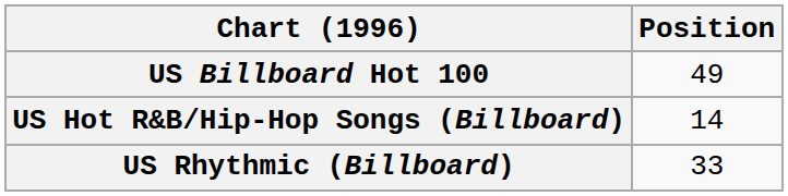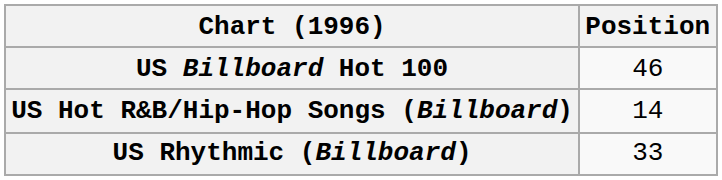US Billboard Hot 100 | Position: 49 -> 46
